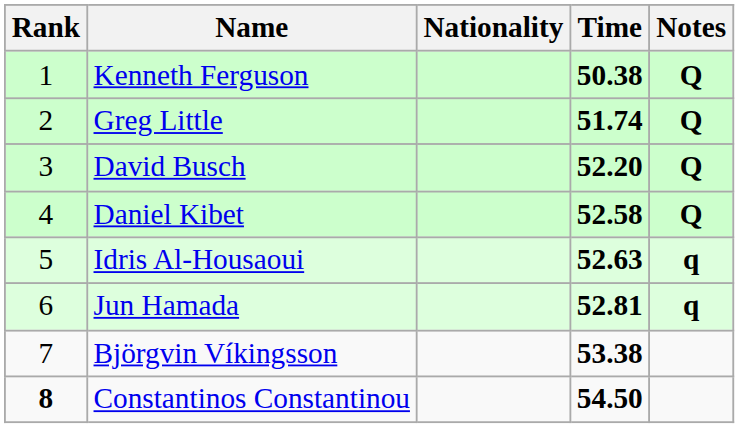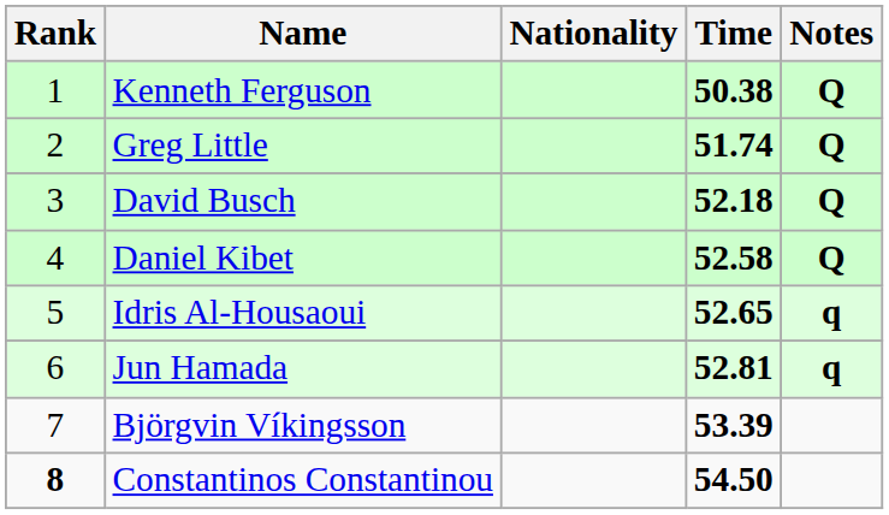David Busch | Time: 52.20 -> 52.18
Idris Al-Housaoui | Time: 52.63 -> 52.65
Björgvin Víkingsson | Time: 53.38 -> 53.39
